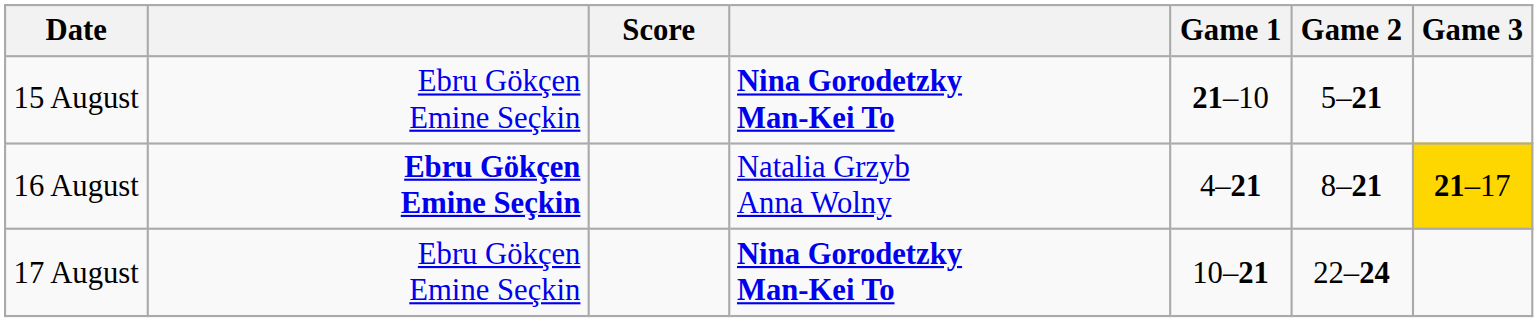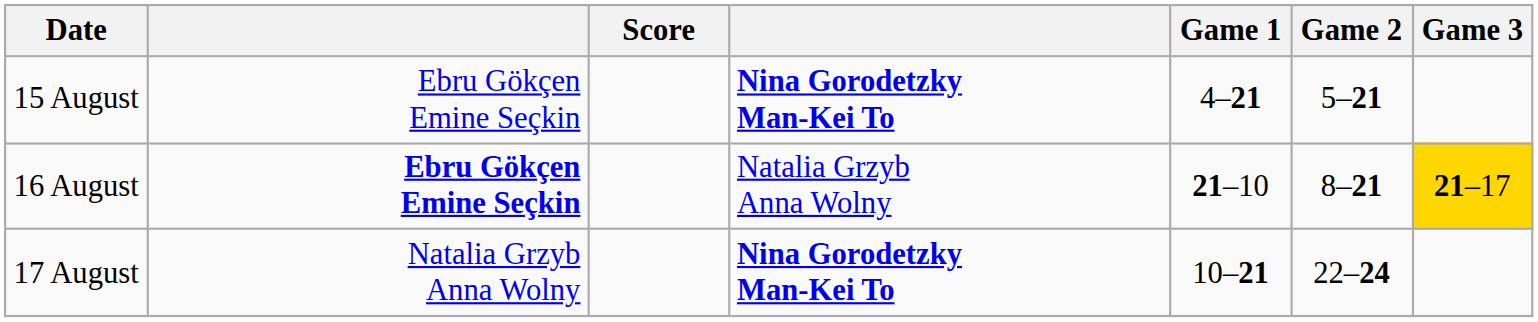15 August | Game 1: 21–10 -> 4–21
16 August | Game 1: 4–21 -> 21–10
17 August | column 2: Ebru Gökçen Emine Seçkin -> Natalia Grzyb Anna Wolny
